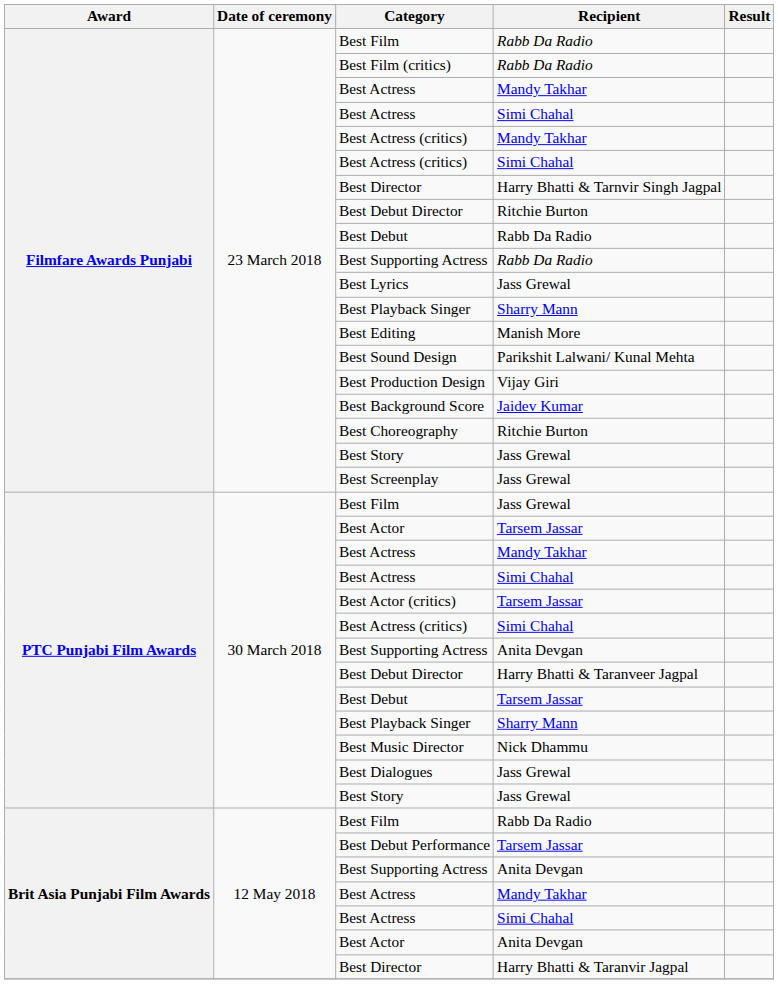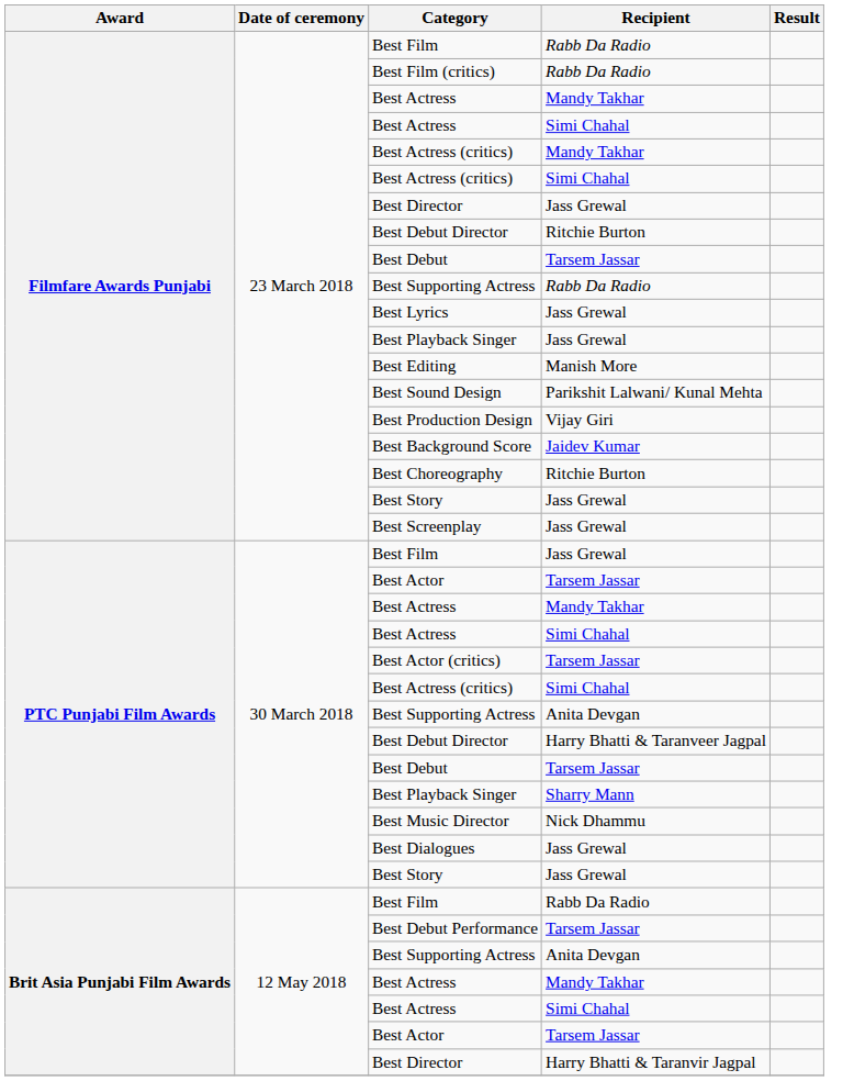Filmfare Awards Punjabi / Best Director | Recipient: Harry Bhatti & Tarnvir Singh Jagpal -> Jass Grewal
Filmfare Awards Punjabi / Best Debut | Recipient: Rabb Da Radio -> Tarsem Jassar
Filmfare Awards Punjabi / Best Playback Singer | Recipient: Sharry Mann -> Jass Grewal
Brit Asia Punjabi Film Awards / Best Actor | Recipient: Anita Devgan -> Tarsem Jassar
